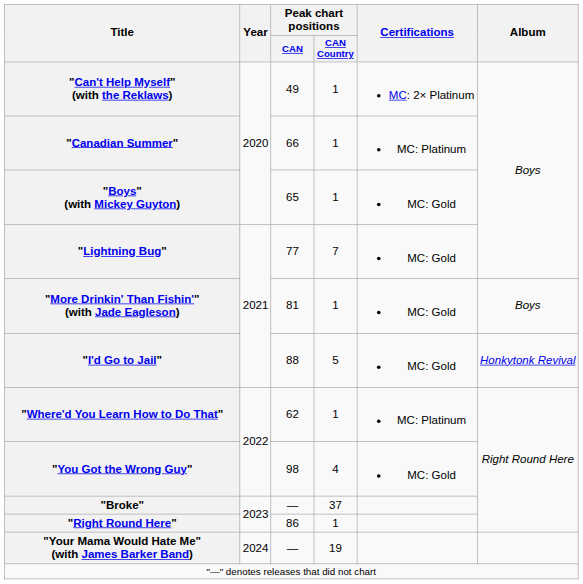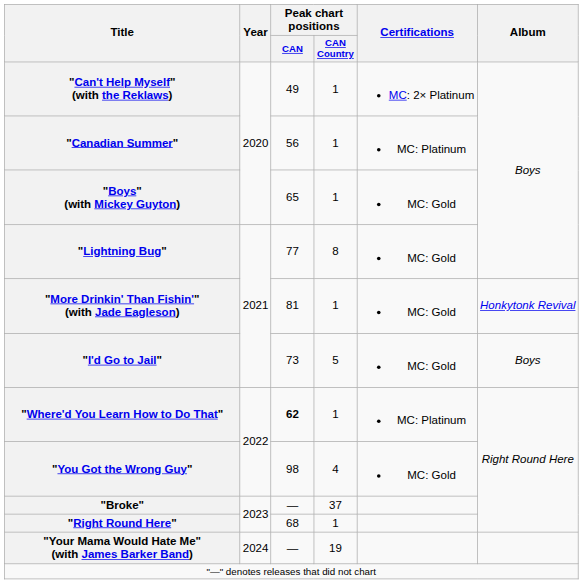"Canadian Summer" | Peak chart positions / CAN: 66 -> 56
"Lightning Bug" | Peak chart positions / CAN Country: 7 -> 8
"More Drinkin' Than Fishin'" (with Jade Eagleson) | Album: Boys -> Honkytonk Revival
"I'd Go to Jail" | Peak chart positions / CAN: 88 -> 73
"I'd Go to Jail" | Album: Honkytonk Revival -> Boys
"Where'd You Learn How to Do That" | Peak chart positions / CAN: normal -> bold
"Right Round Here" | Peak chart positions / CAN: 86 -> 68
